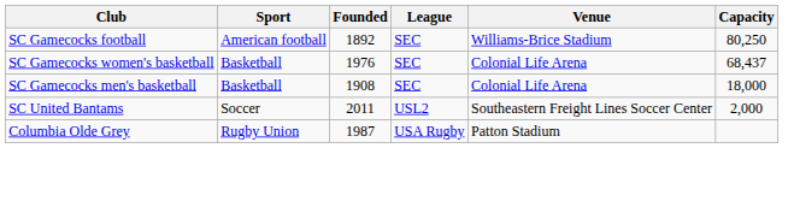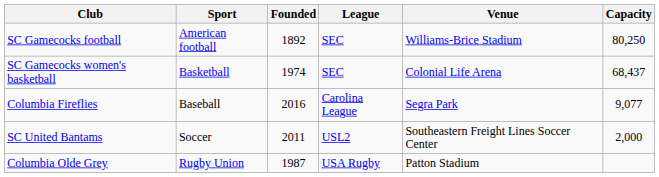SC Gamecocks women's basketball | Founded: 1976 -> 1974
- row: SC Gamecocks men's basketball | Basketball | 1908 | SEC | Colonial Life Arena | 18,000
+ row: Columbia Fireflies | Baseball | 2016 | Carolina League | Segra Park | 9,077
